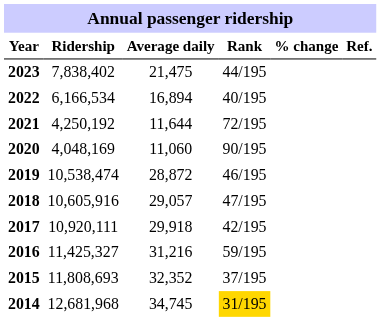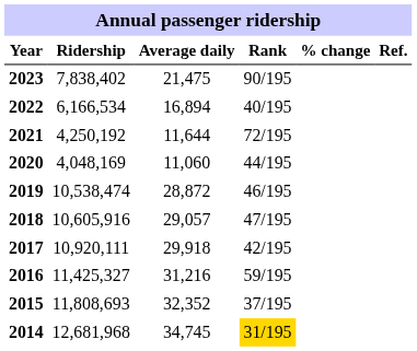2023 | Rank: 44/195 -> 90/195
2020 | Rank: 90/195 -> 44/195
